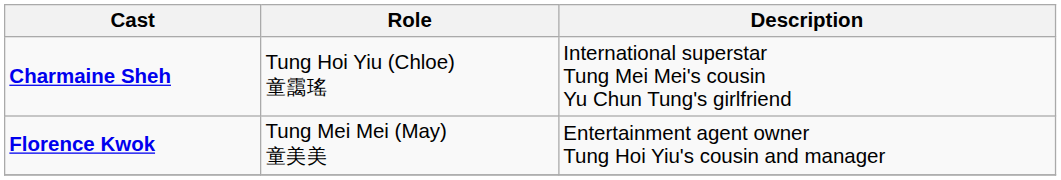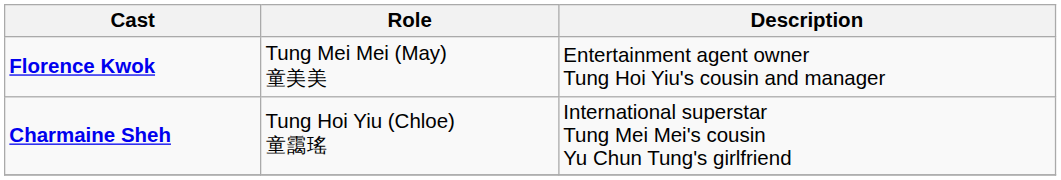rows swapped: Florence Kwok <-> Charmaine Sheh
